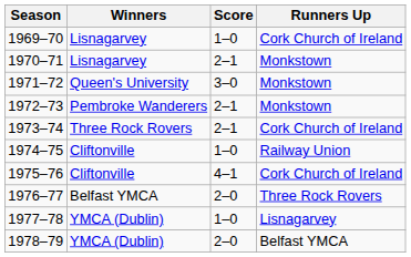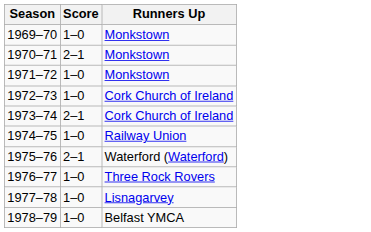- column: Winners | Lisnagarvey | Lisnagarvey | Queen's University | Pembroke Wanderers | Three Rock Rovers | Cliftonville | Cliftonville | Belfast YMCA | YMCA (Dublin) | YMCA (Dublin)
1969–70 | Runners Up: Cork Church of Ireland -> Monkstown
1971–72 | Score: 3–0 -> 1–0
1972–73 | Score: 2–1 -> 1–0
1972–73 | Runners Up: Monkstown -> Cork Church of Ireland
1975–76 | Score: 4–1 -> 2–1
1975–76 | Runners Up: Cork Church of Ireland -> Waterford (Waterford)
1976–77 | Score: 2–0 -> 1–0
1978–79 | Score: 2–0 -> 1–0
